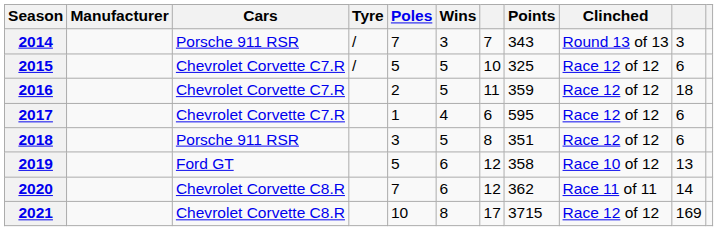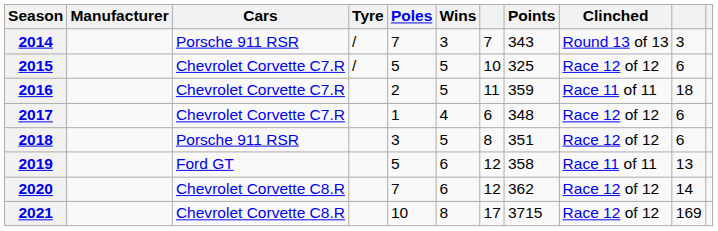2016 | Clinched: Race 12 of 12 -> Race 11 of 11
2017 | Points: 595 -> 348
2019 | Clinched: Race 10 of 12 -> Race 11 of 11
2020 | Clinched: Race 11 of 11 -> Race 12 of 12
